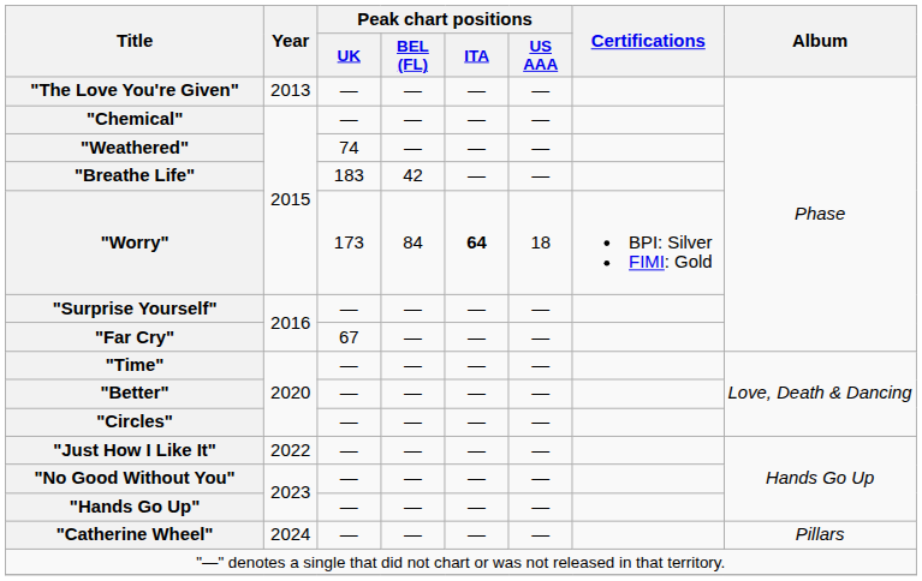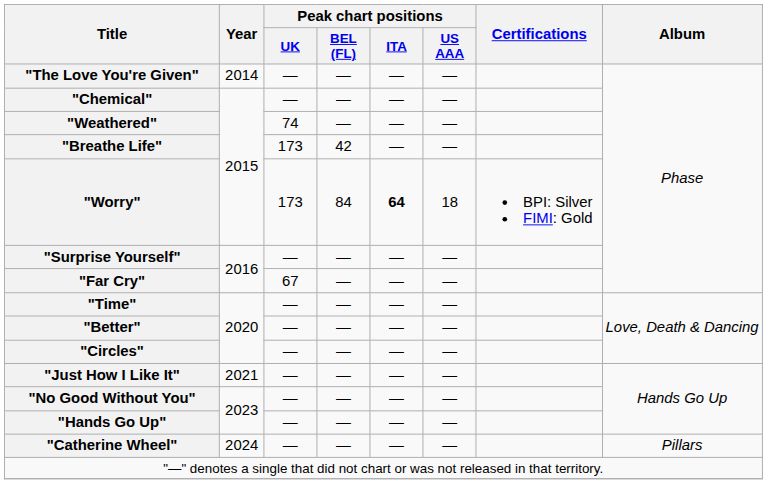"The Love You're Given" | Year: 2013 -> 2014
"Breathe Life" | Peak chart positions / UK: 183 -> 173
"Just How I Like It" | Year: 2022 -> 2021
